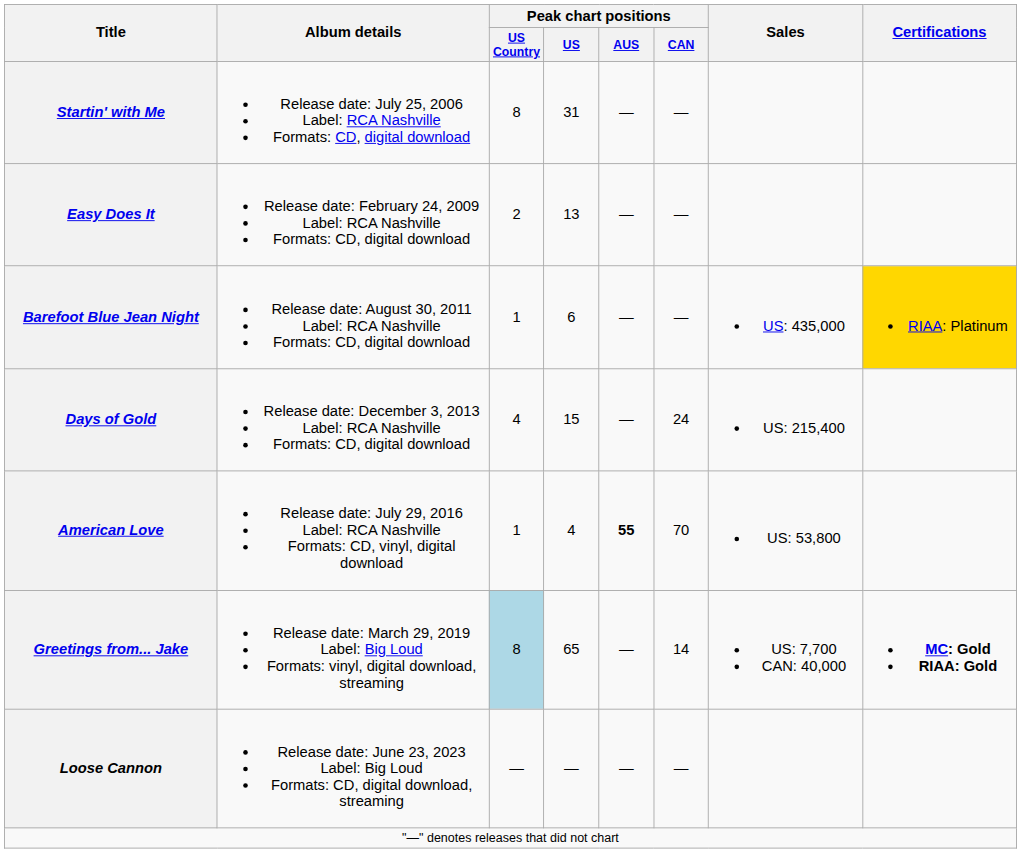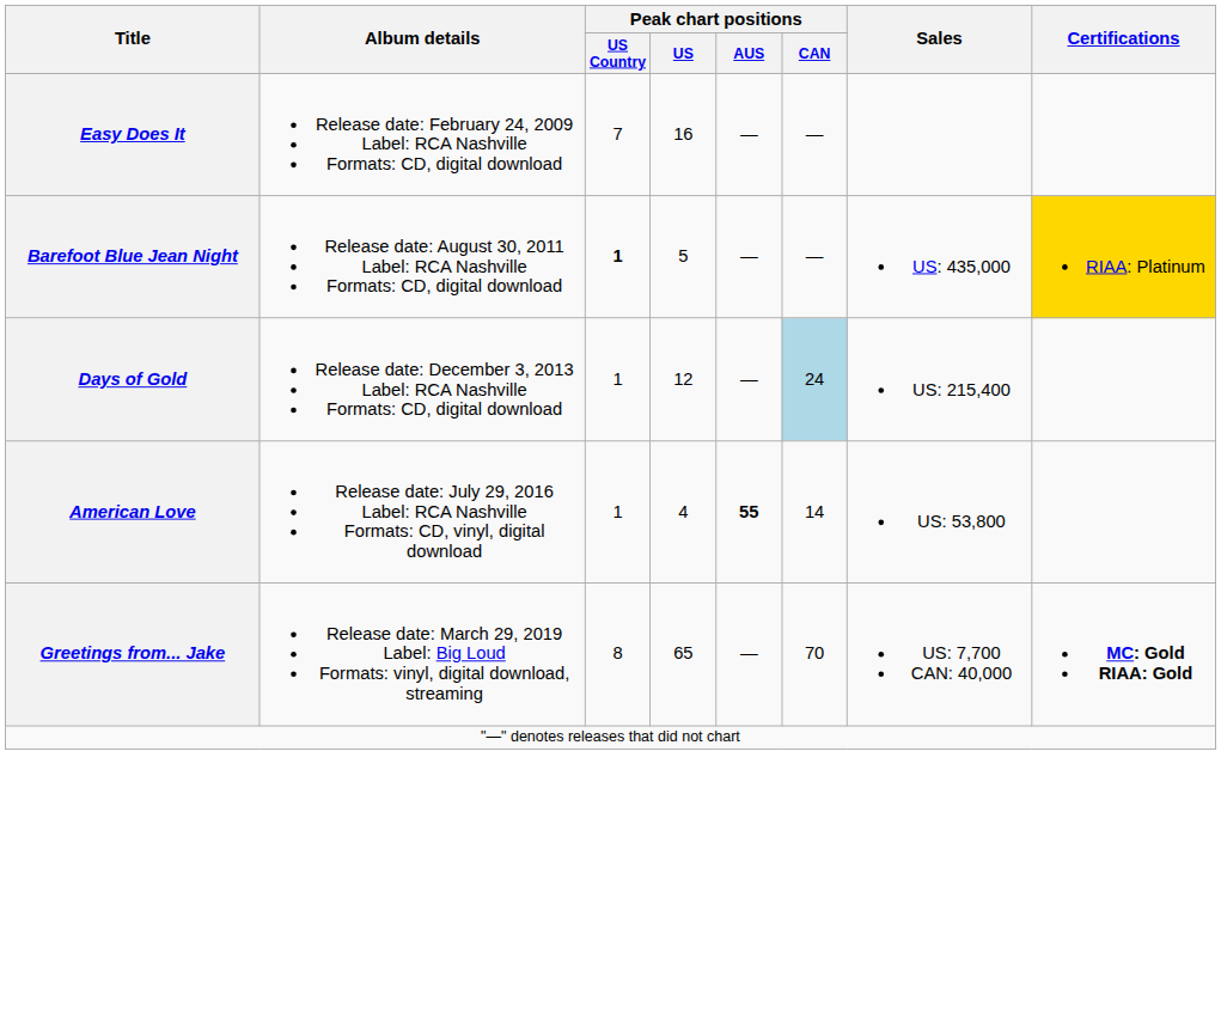- row: Startin' with Me | Release date: July 25, 2006 Label: RCA Nashville Formats: CD, digital download | 8 | 31 | — | —
Easy Does It | Peak chart positions / US Country: 2 -> 7
Easy Does It | Peak chart positions / US: 13 -> 16
Barefoot Blue Jean Night | Peak chart positions / US Country: normal -> bold
Barefoot Blue Jean Night | Peak chart positions / US: 6 -> 5
Days of Gold | Peak chart positions / US Country: 4 -> 1
Days of Gold | Peak chart positions / US: 15 -> 12
Days of Gold | Peak chart positions / CAN: no background -> lightblue background
American Love | Peak chart positions / CAN: 70 -> 14
Greetings from... Jake | Peak chart positions / US Country: lightblue background -> no background
Greetings from... Jake | Peak chart positions / CAN: 14 -> 70
- row: Loose Cannon | Release date: June 23, 2023 Label: Big Loud Formats: CD, digital download, streaming | — | — | — | —
